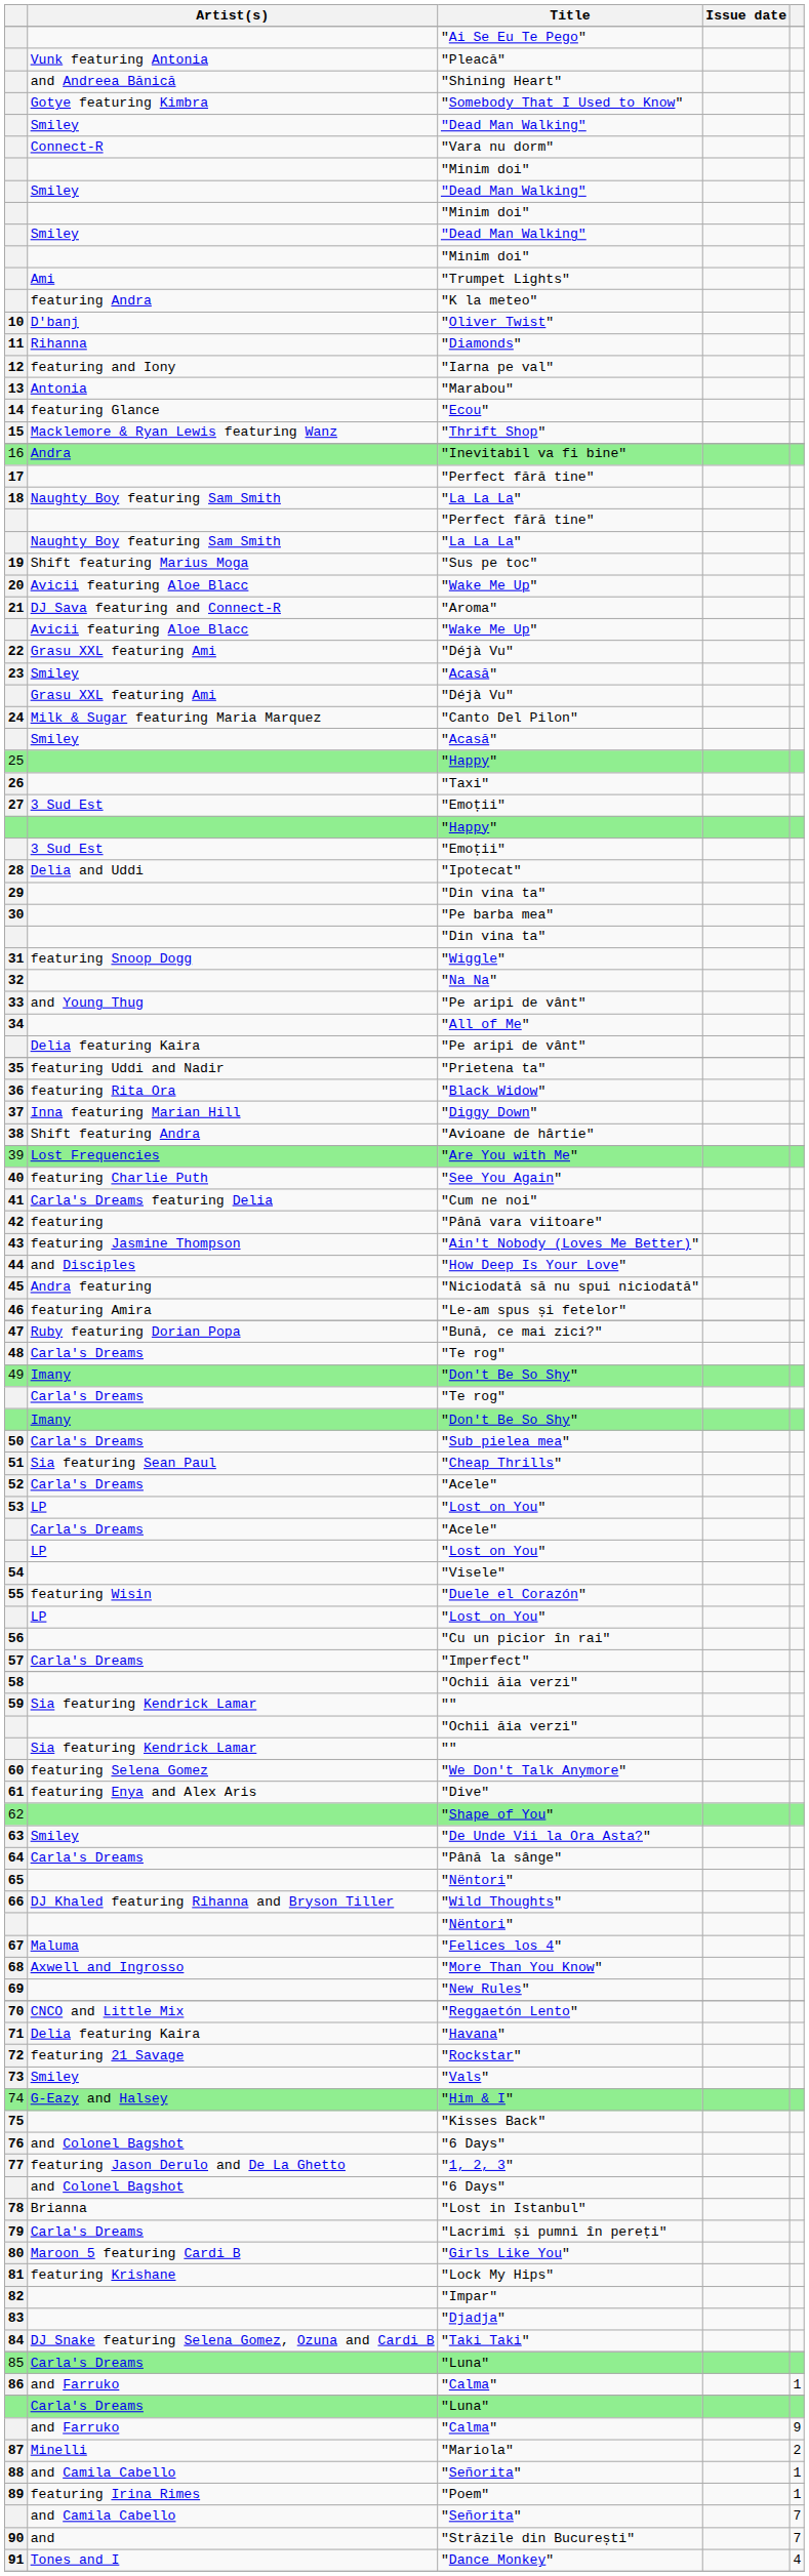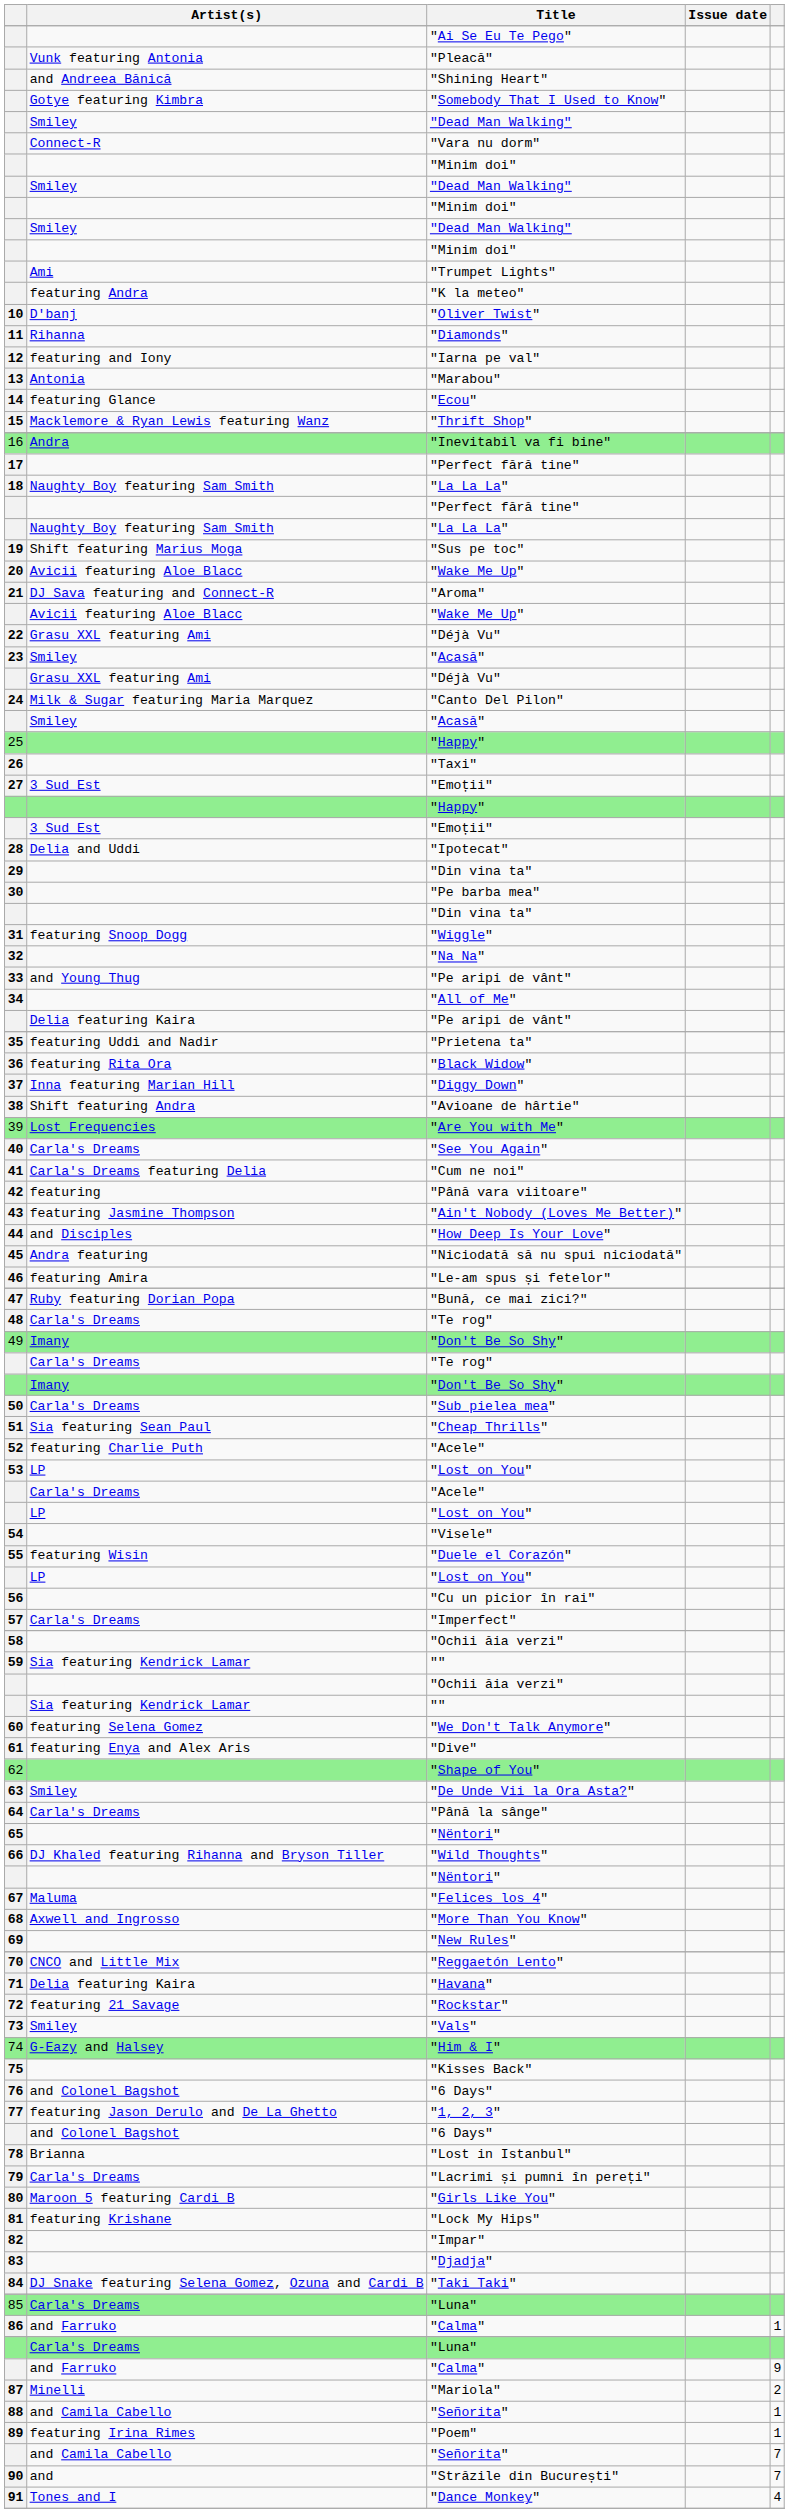"See You Again" | Artist(s): featuring Charlie Puth -> Carla's Dreams
52 / "Acele" | Artist(s): Carla's Dreams -> featuring Charlie Puth
